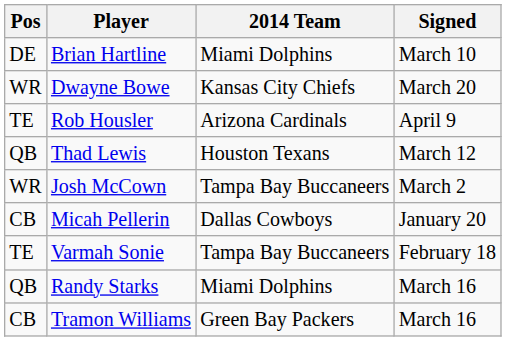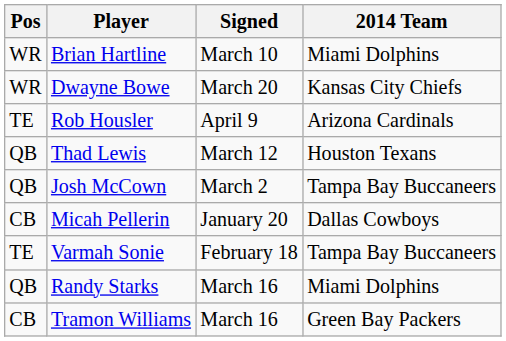columns swapped: 2014 Team <-> Signed
Brian Hartline | Pos: DE -> WR
Josh McCown | Pos: WR -> QB
